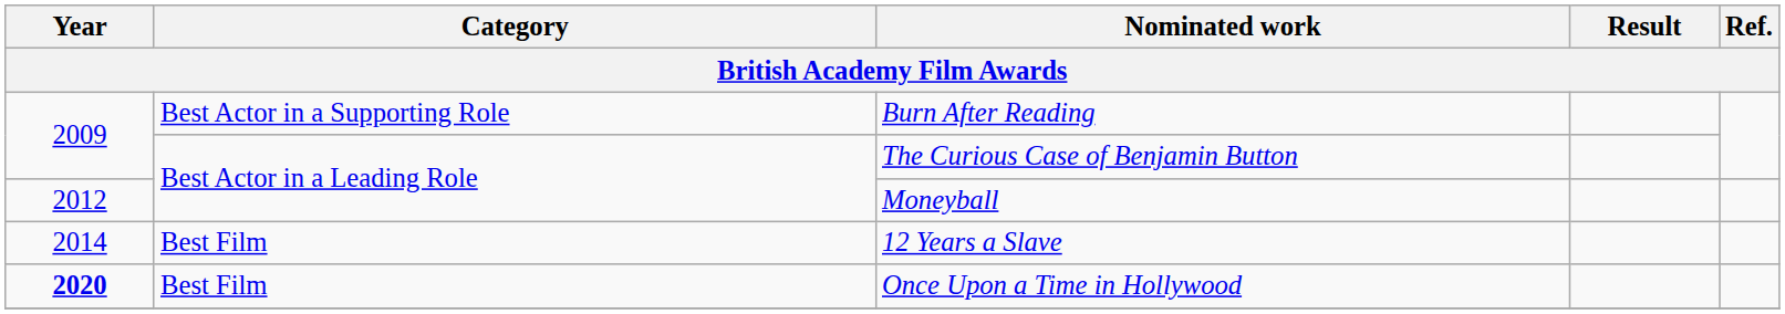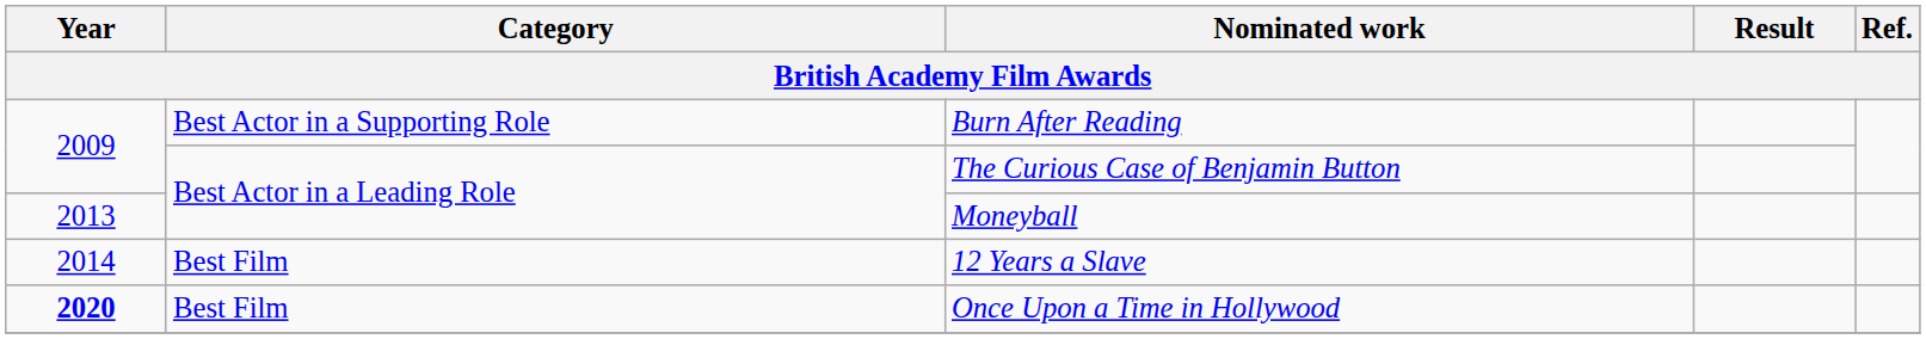Moneyball | Year: 2012 -> 2013
